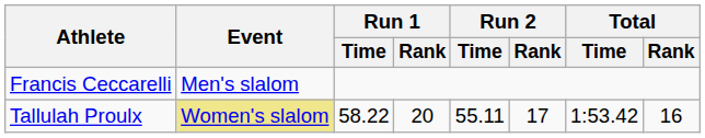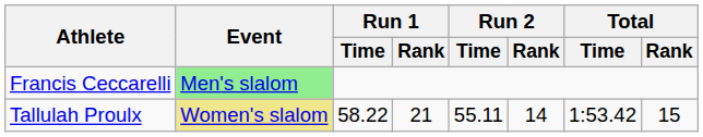Francis Ceccarelli | Event: no background -> lightgreen background
Tallulah Proulx | Run 1 / Rank: 20 -> 21
Tallulah Proulx | Run 2 / Rank: 17 -> 14
Tallulah Proulx | Total / Rank: 16 -> 15
